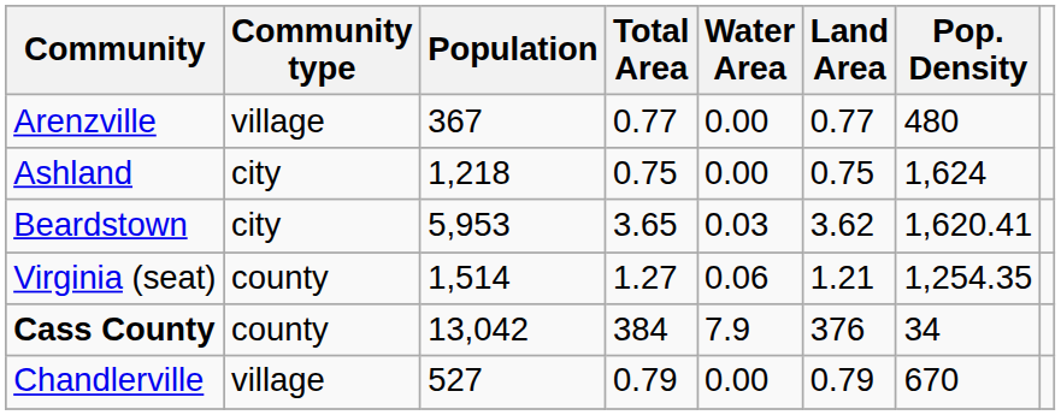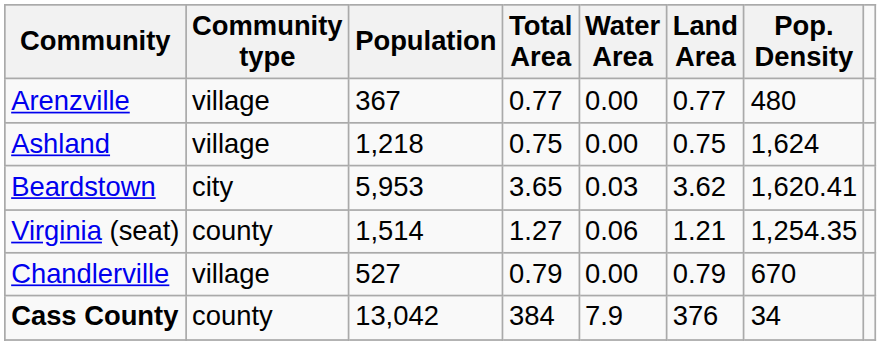Ashland | Community type: city -> village
rows swapped: Chandlerville <-> Cass County
